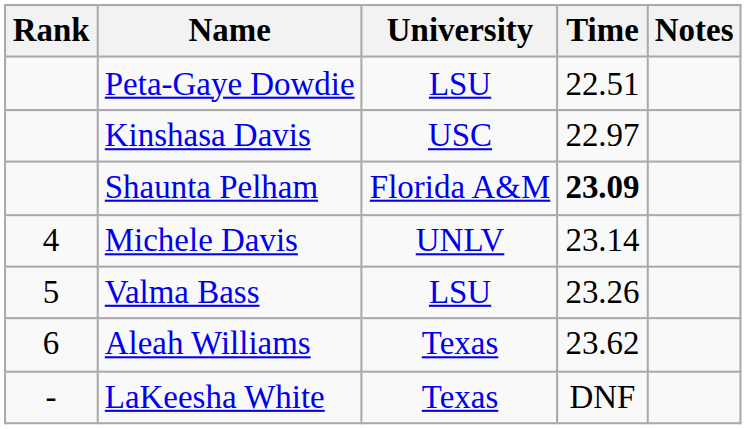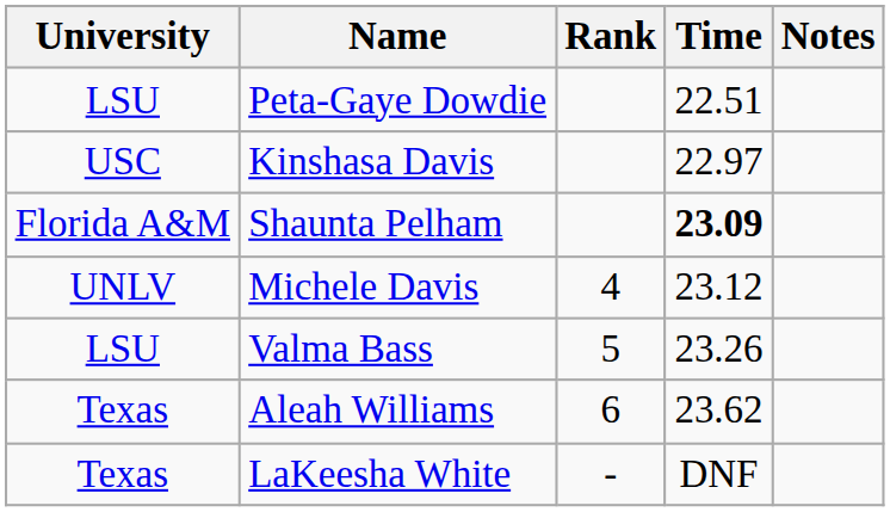columns swapped: Rank <-> University
Michele Davis | Time: 23.14 -> 23.12
